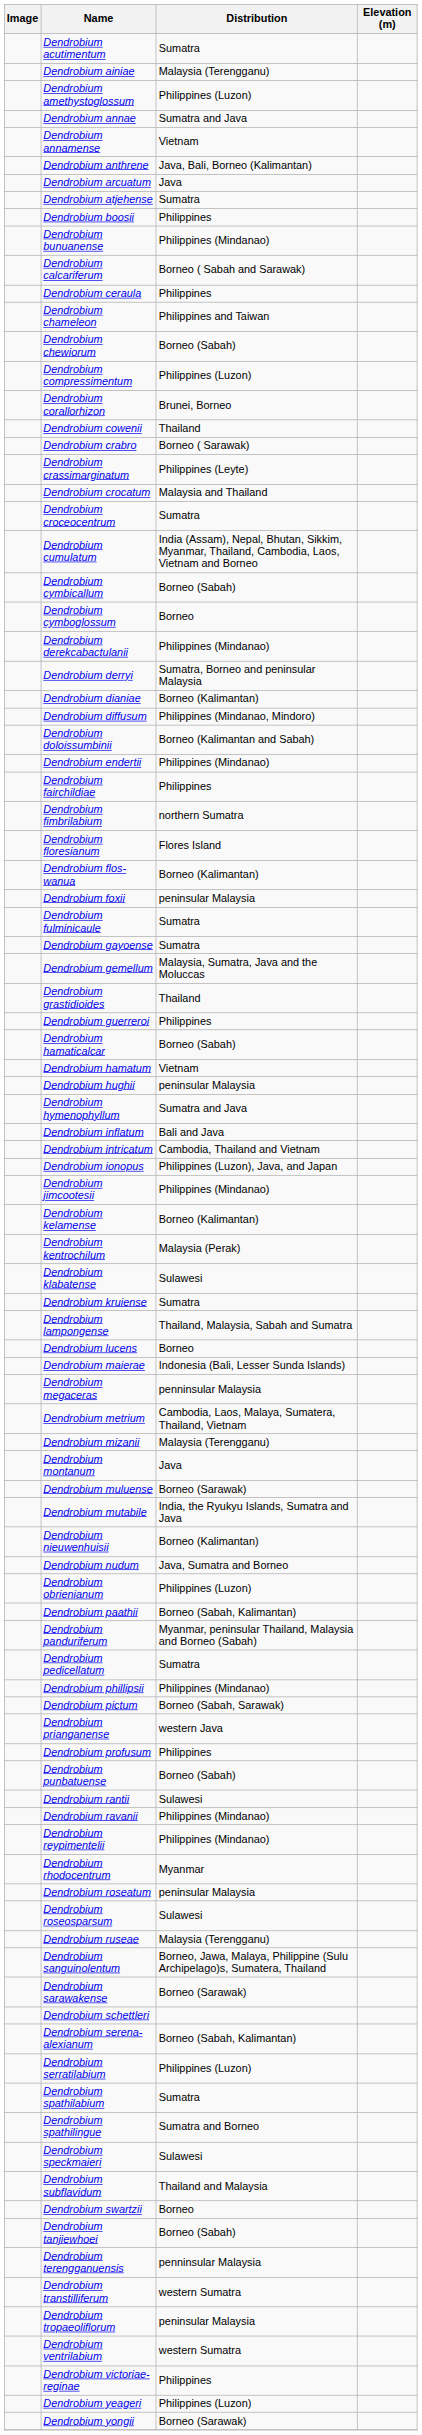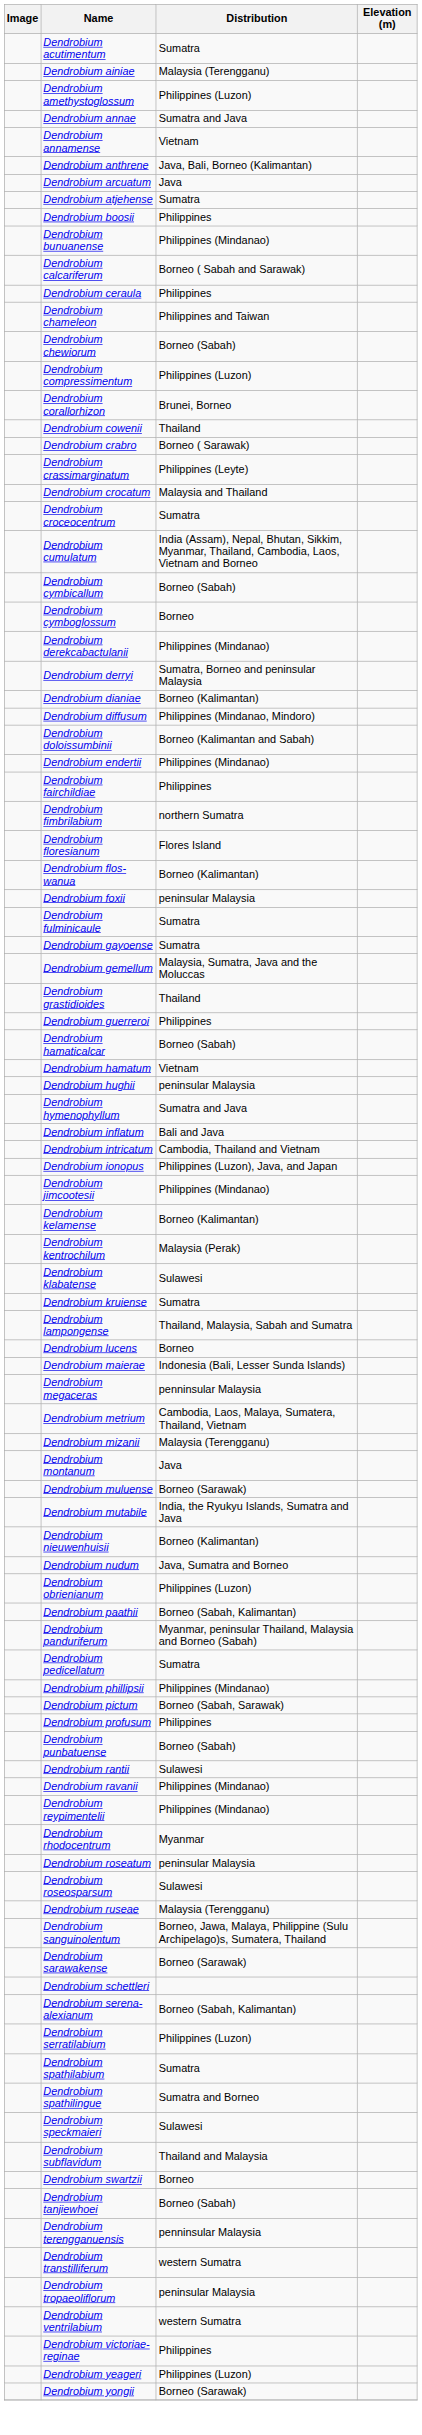- row: Dendrobium prianganense | western Java
